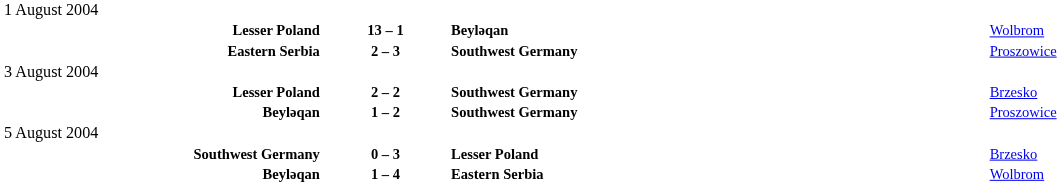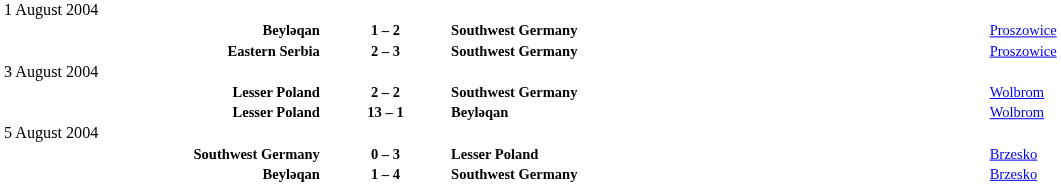rows swapped: Lesser Poland / 13 – 1 <-> Beyləqan / 1 – 2
Lesser Poland / 2 – 2 | column 4: Brzesko -> Wolbrom
Beyləqan / 1 – 4 | column 3: Eastern Serbia -> Southwest Germany
Beyləqan / 1 – 4 | column 4: Wolbrom -> Brzesko
